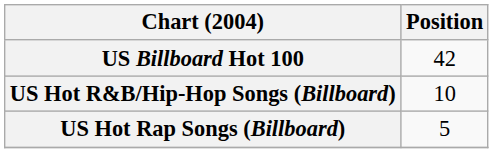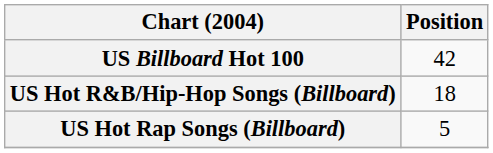US Hot R&B/Hip-Hop Songs (Billboard) | Position: 10 -> 18
